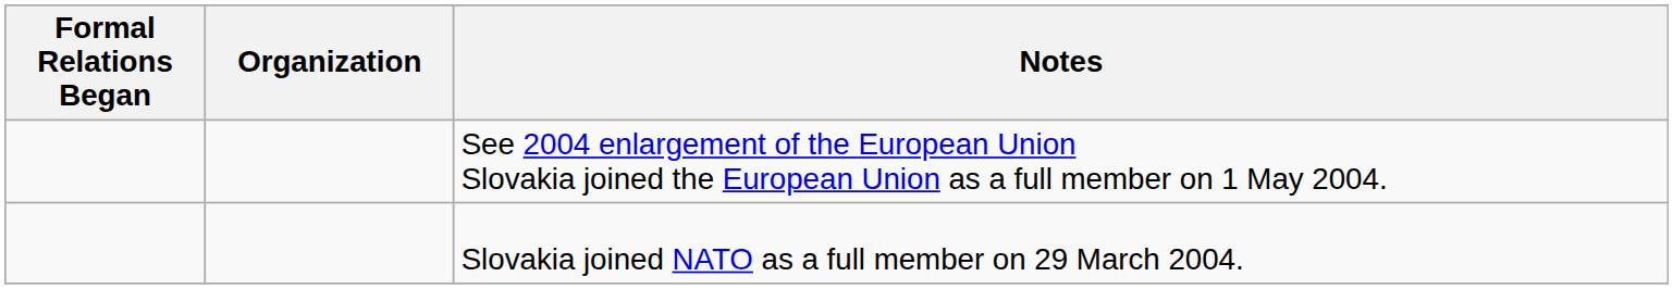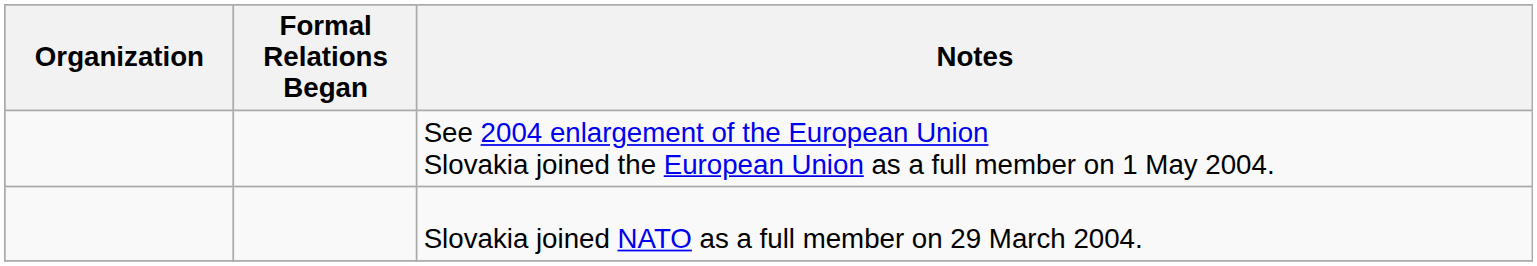columns swapped: Organization <-> Formal Relations Began
